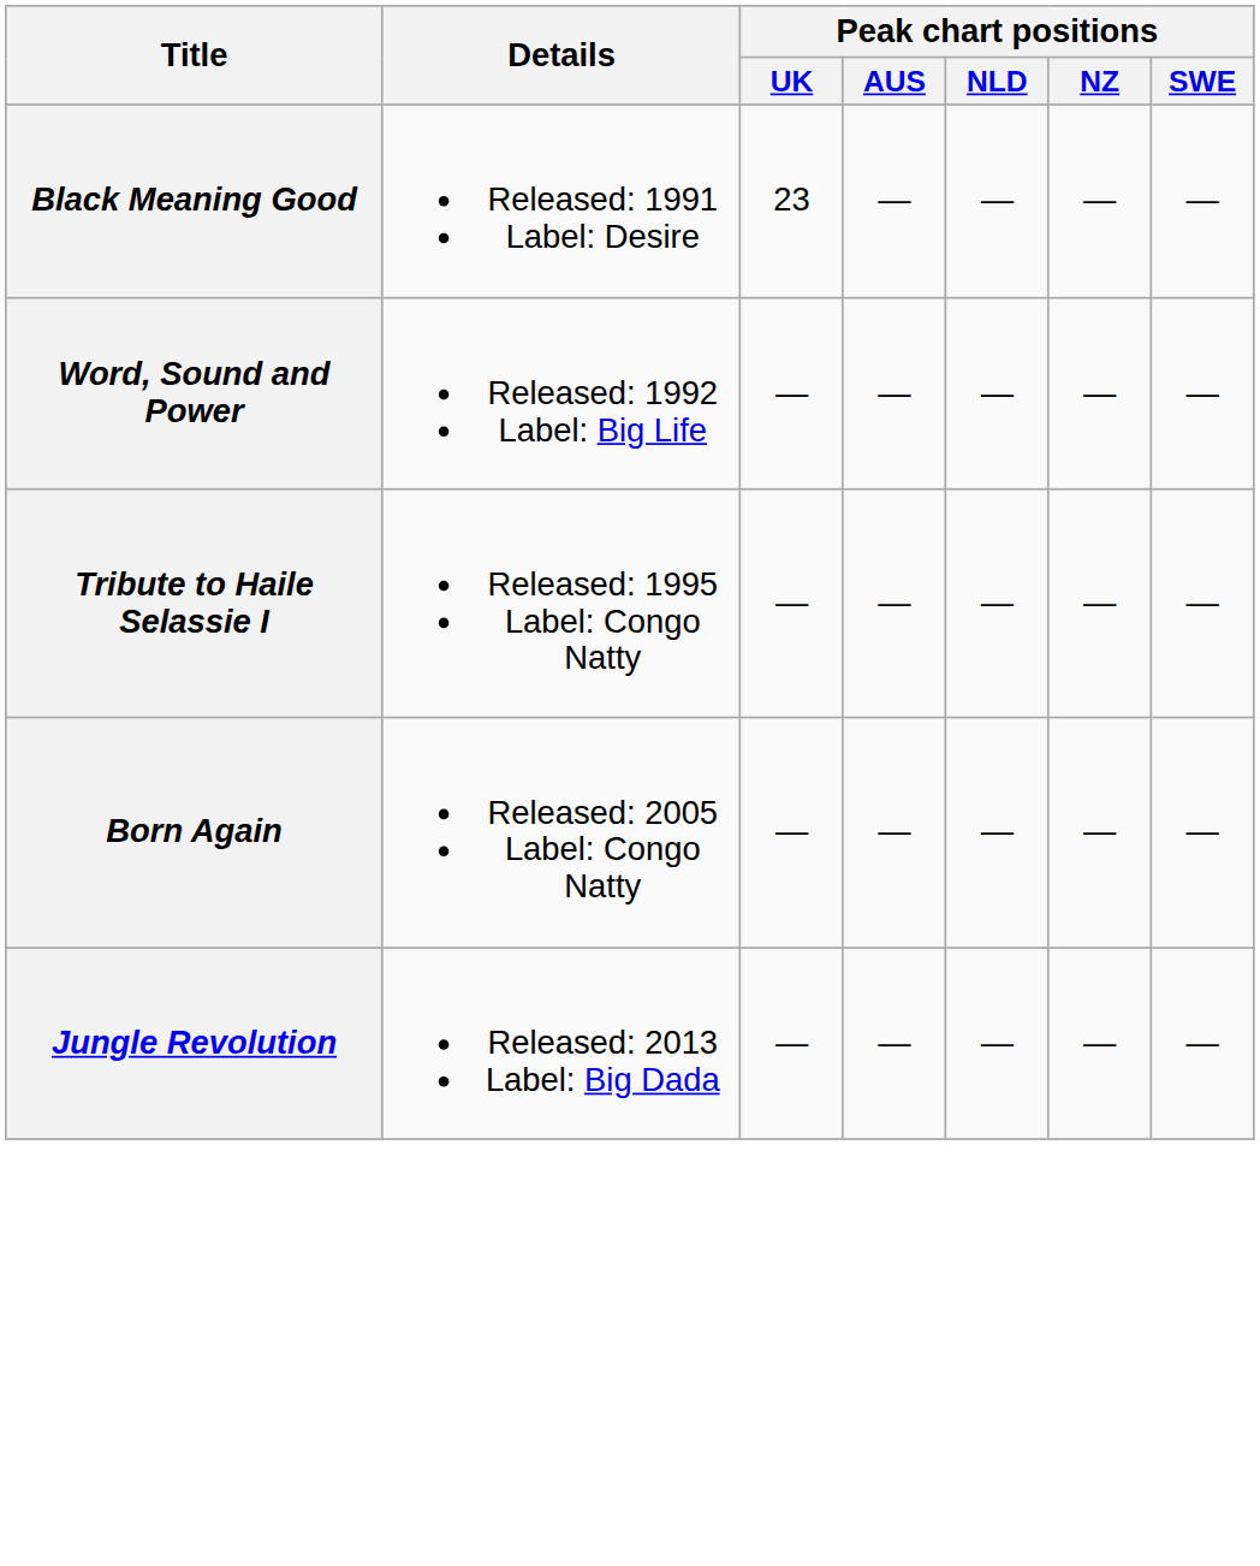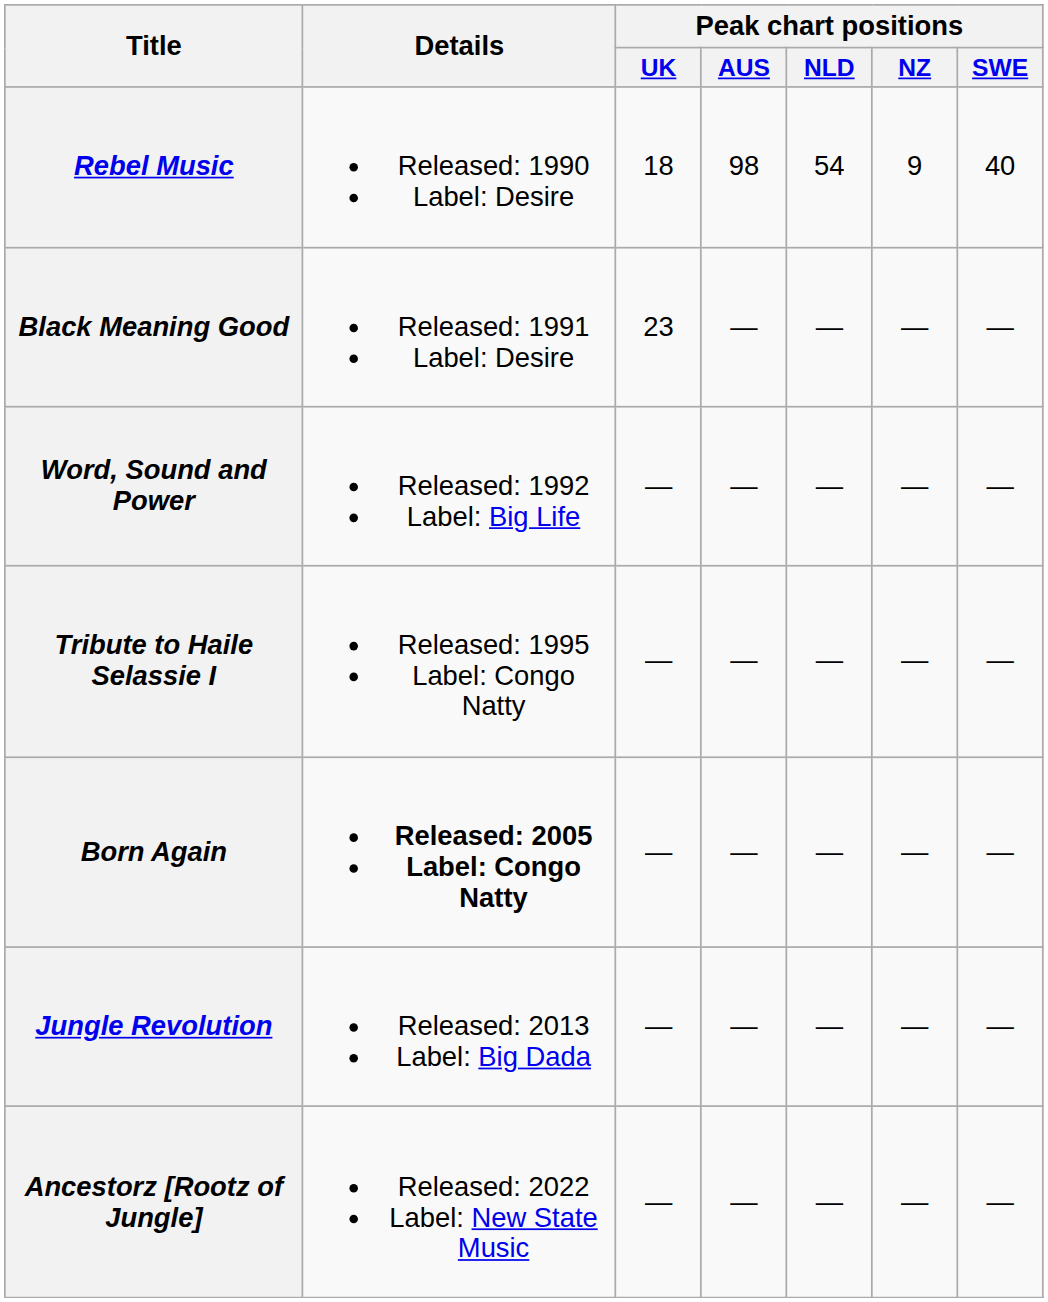+ row: Rebel Music | Released: 1990 Label: Desire | 18 | 98 | 54 | 9 | 40
Born Again | Details: normal -> bold
+ row: Ancestorz [Rootz of Jungle] | Released: 2022 Label: New State Music | — | — | — | — | —
